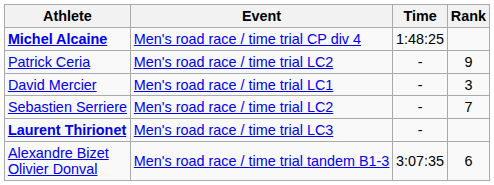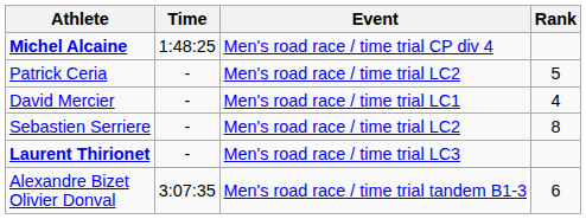columns swapped: Event <-> Time
Patrick Ceria | Rank: 9 -> 5
David Mercier | Rank: 3 -> 4
Sebastien Serriere | Rank: 7 -> 8
